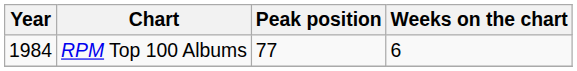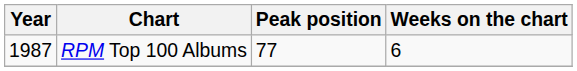RPM Top 100 Albums | Year: 1984 -> 1987
